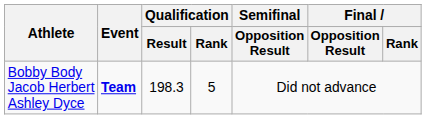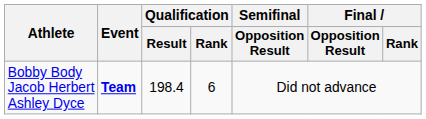Bobby Body Jacob Herbert Ashley Dyce | Qualification / Result: 198.3 -> 198.4
Bobby Body Jacob Herbert Ashley Dyce | Qualification / Rank: 5 -> 6
